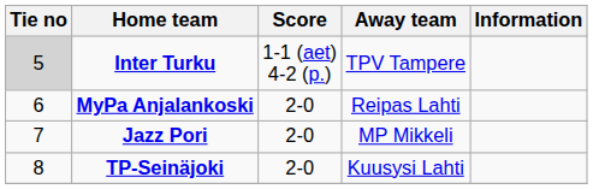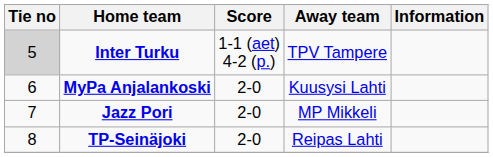MyPa Anjalankoski | Away team: Reipas Lahti -> Kuusysi Lahti
TP-Seinäjoki | Away team: Kuusysi Lahti -> Reipas Lahti
